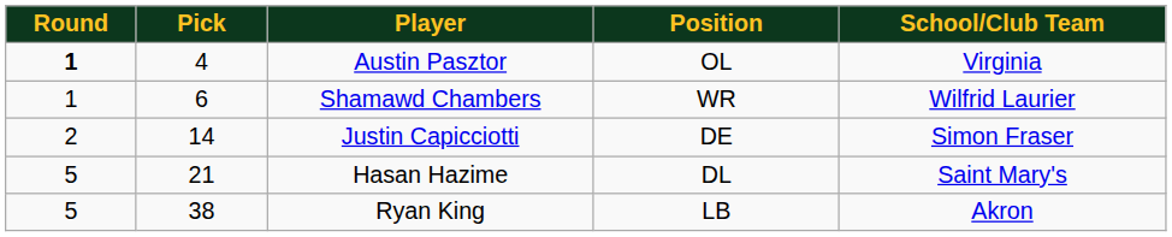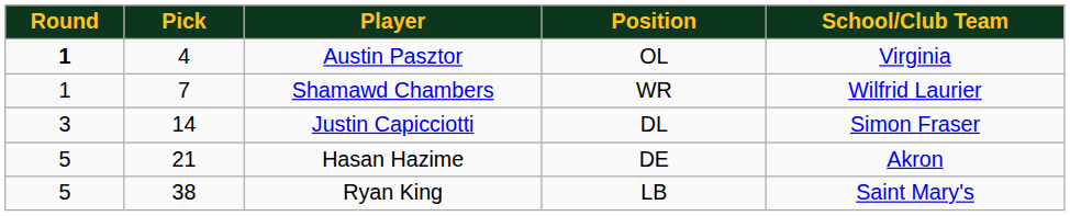Shamawd Chambers | Pick: 6 -> 7
Justin Capicciotti | Round: 2 -> 3
Justin Capicciotti | Position: DE -> DL
Hasan Hazime | Position: DL -> DE
Hasan Hazime | School/Club Team: Saint Mary's -> Akron
Ryan King | School/Club Team: Akron -> Saint Mary's
